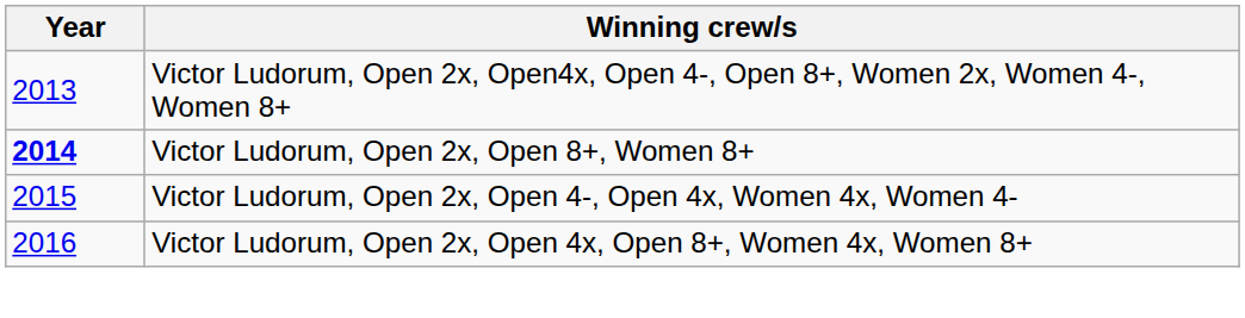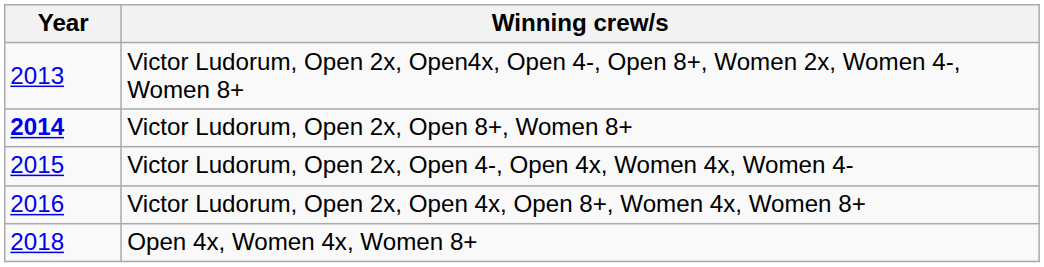+ row: 2018 | Open 4x, Women 4x, Women 8+
